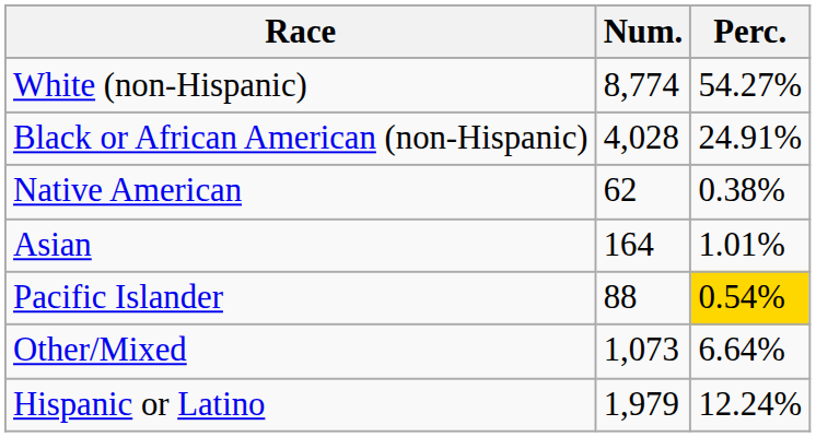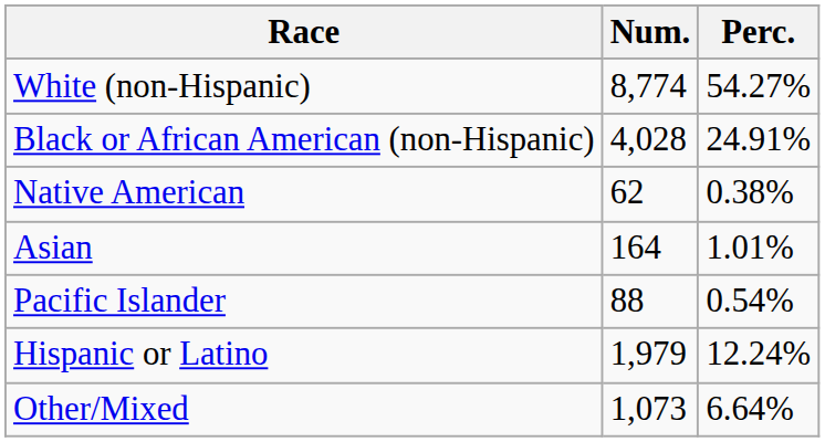Pacific Islander | Perc.: gold background -> no background
rows swapped: Other/Mixed <-> Hispanic or Latino
